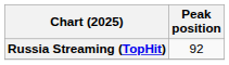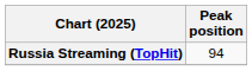Russia Streaming (TopHit) | Peak position: 92 -> 94
